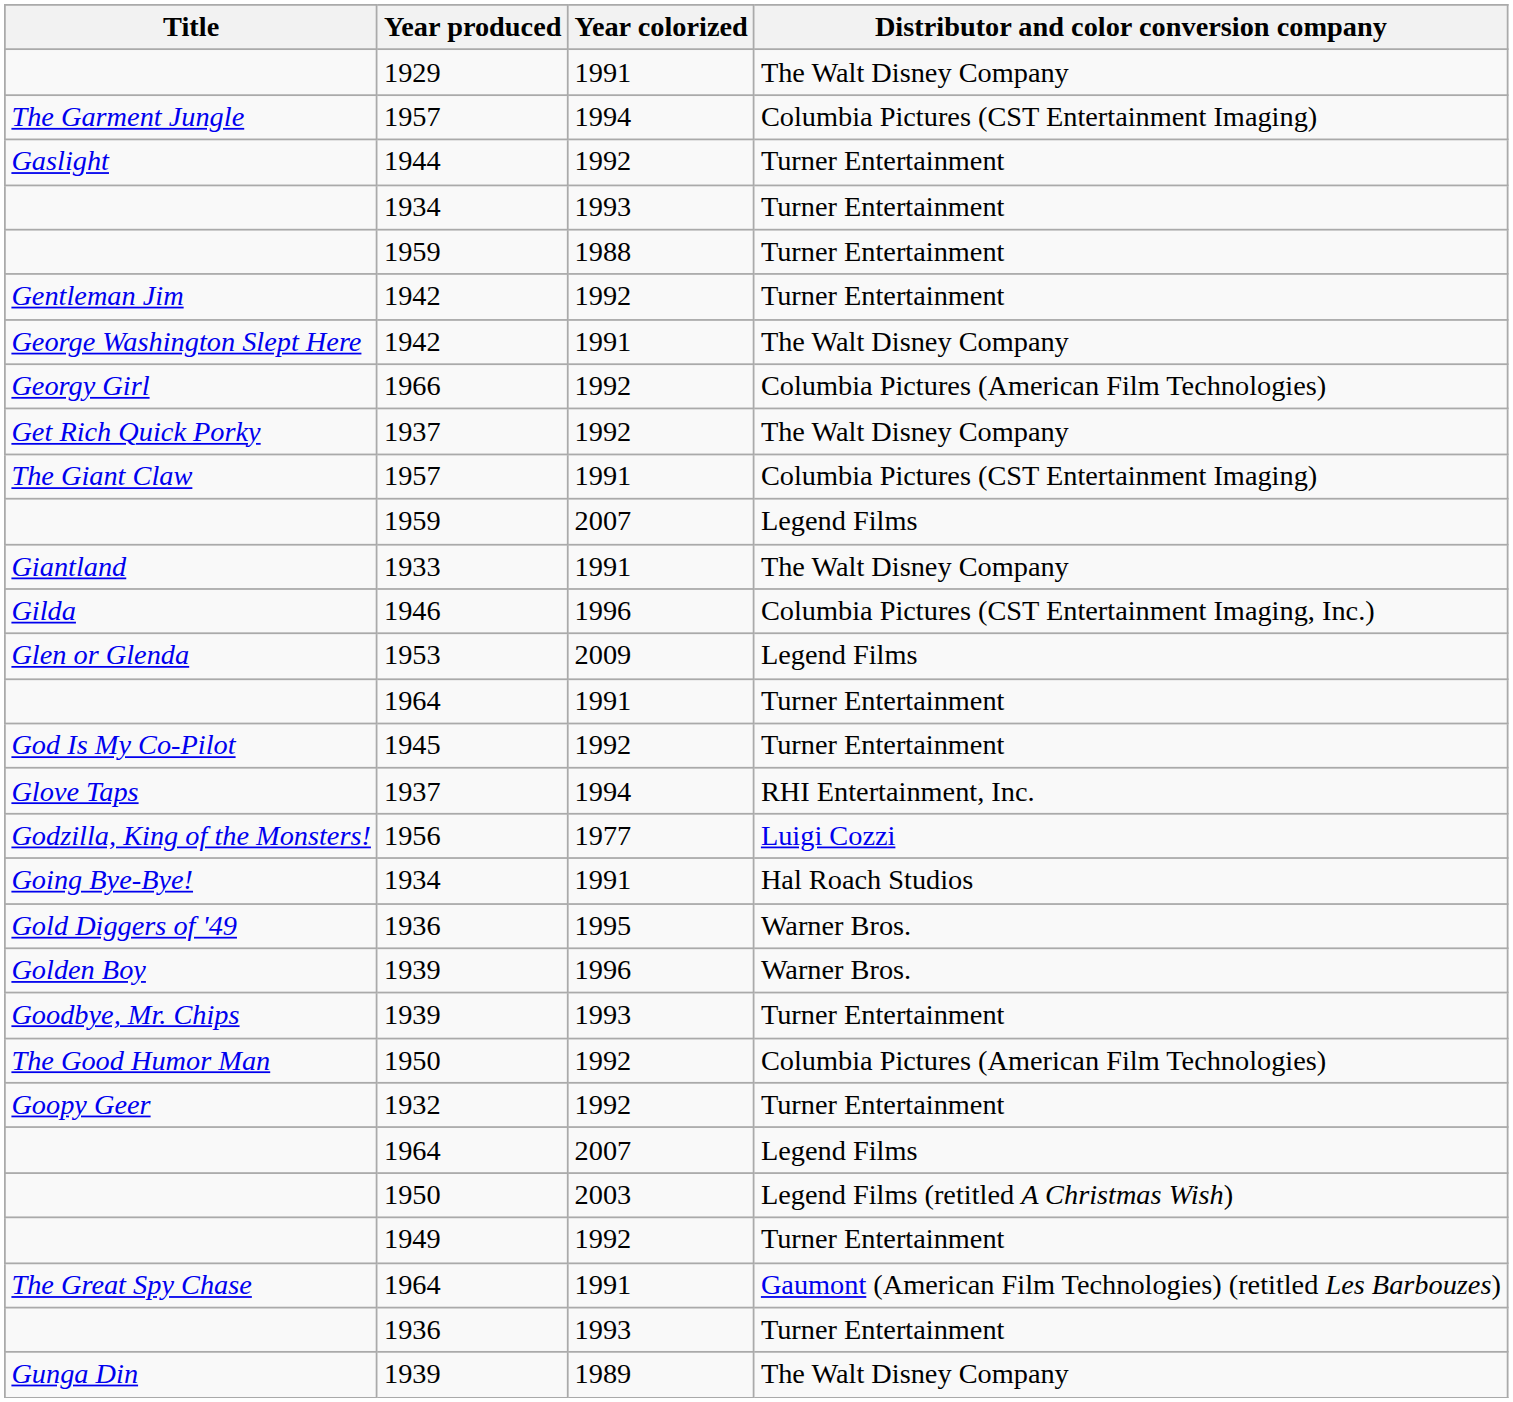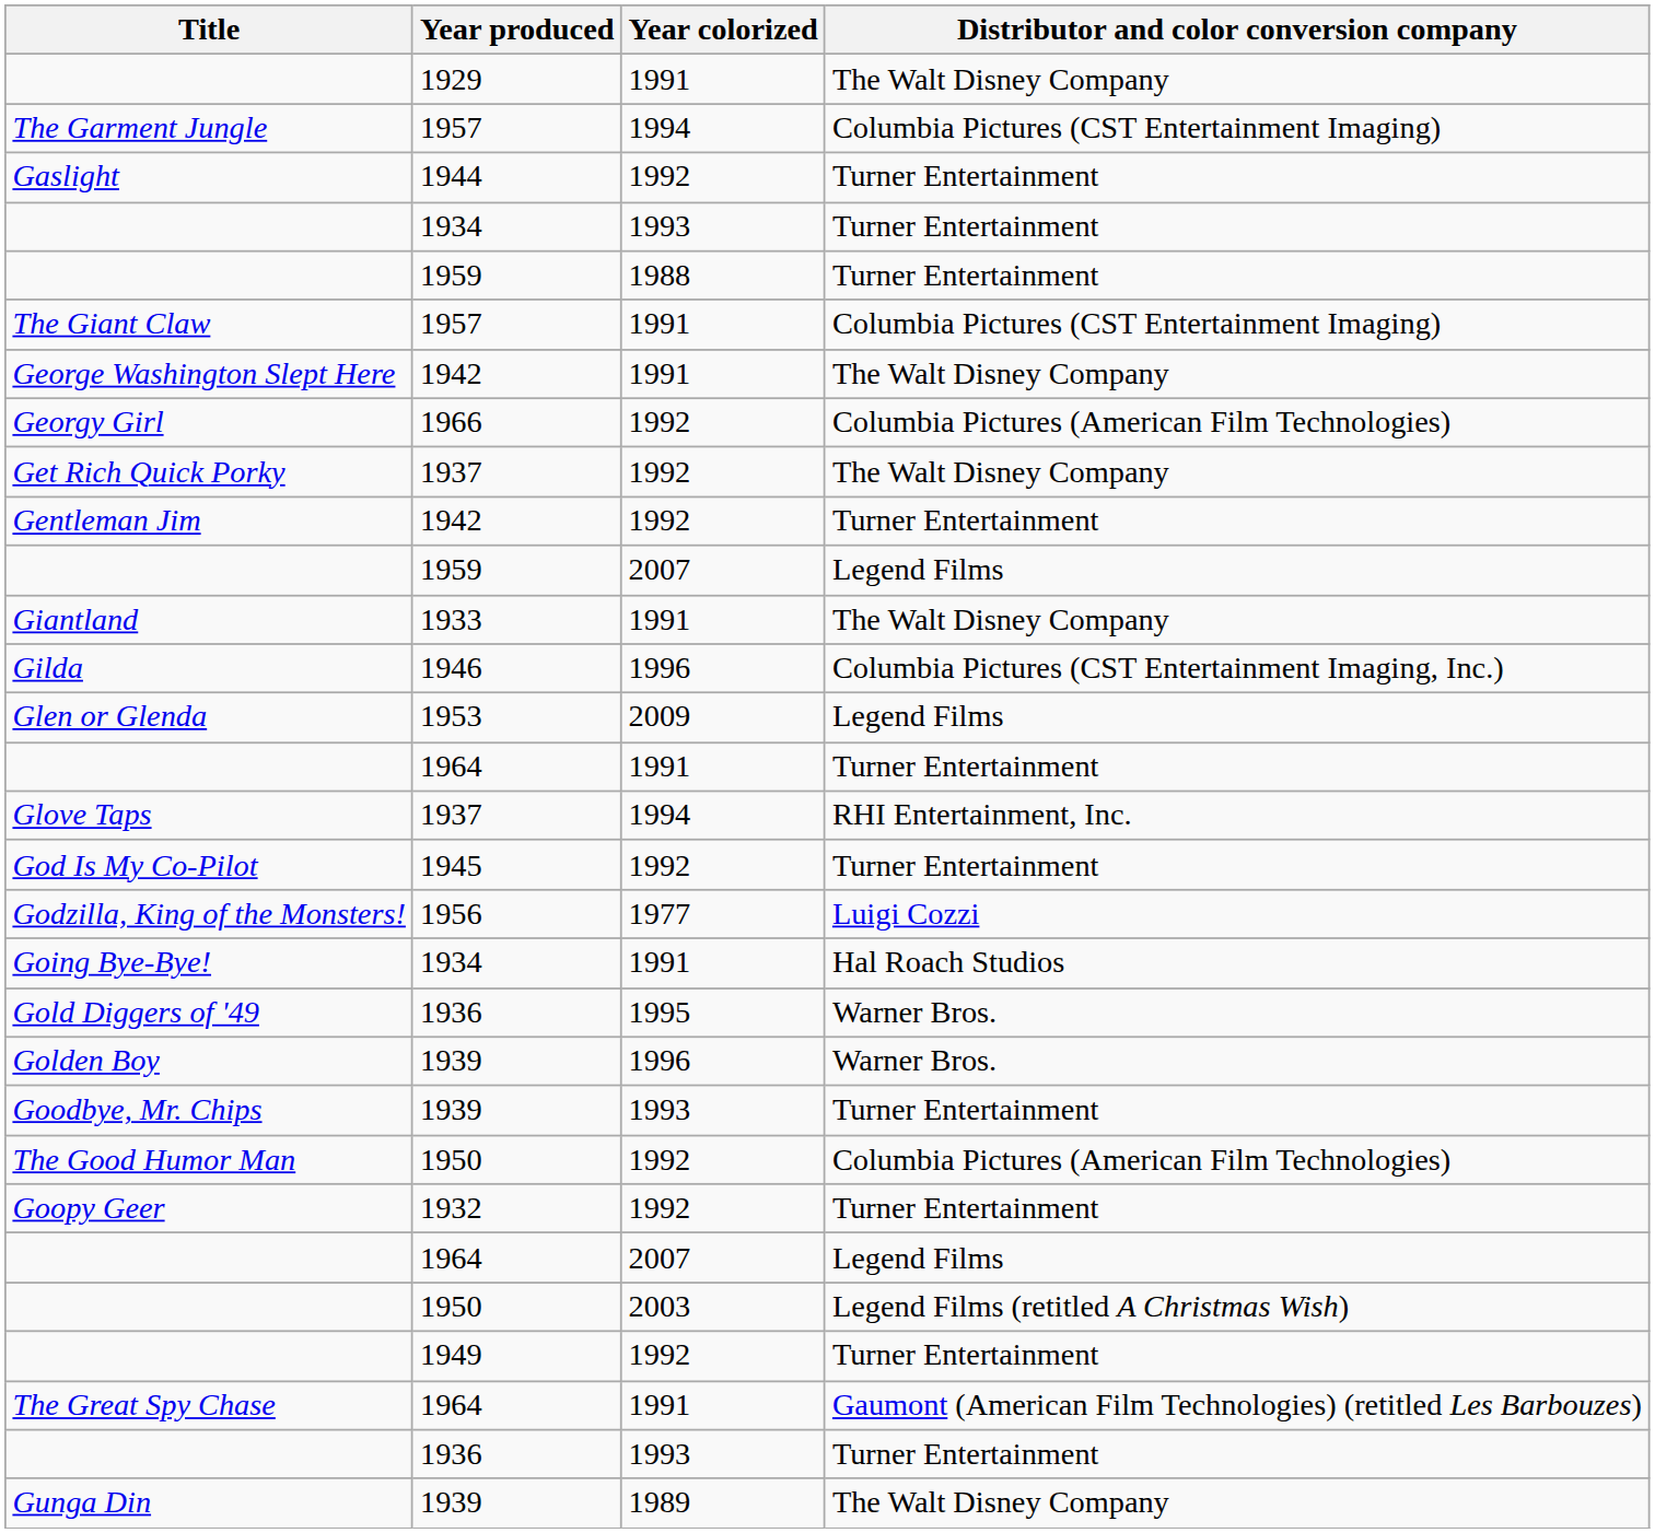rows swapped: Gentleman Jim <-> The Giant Claw
rows swapped: Glove Taps <-> God Is My Co-Pilot
